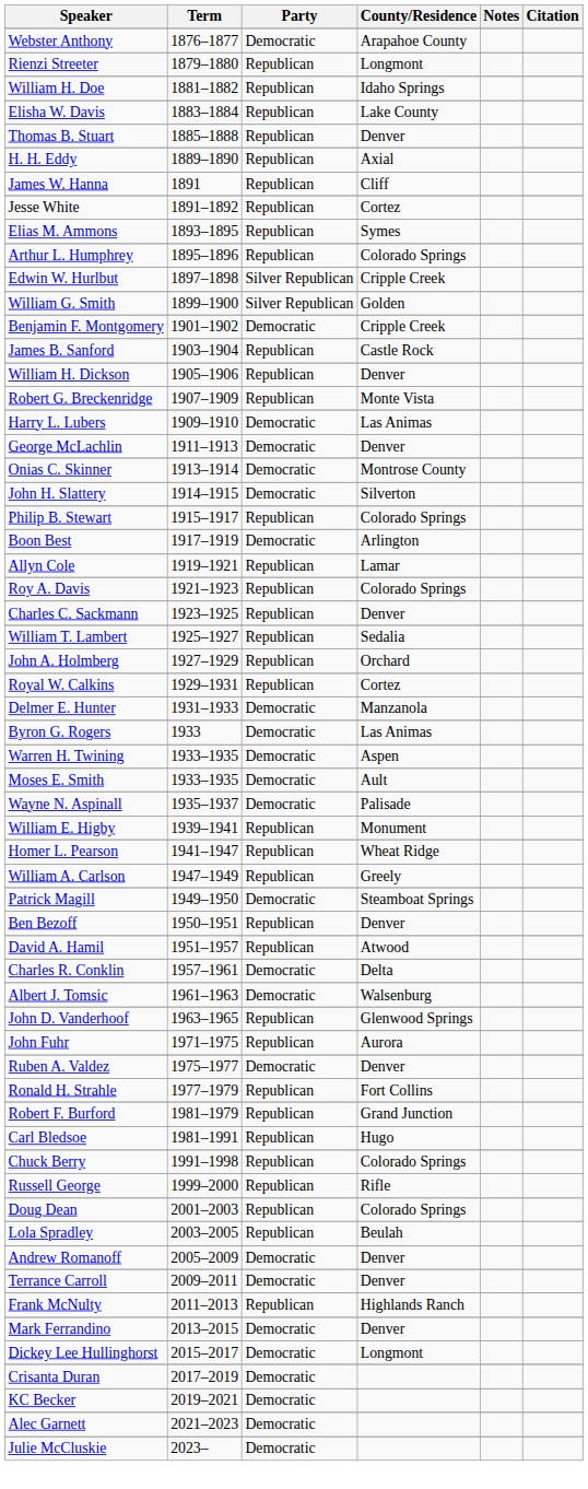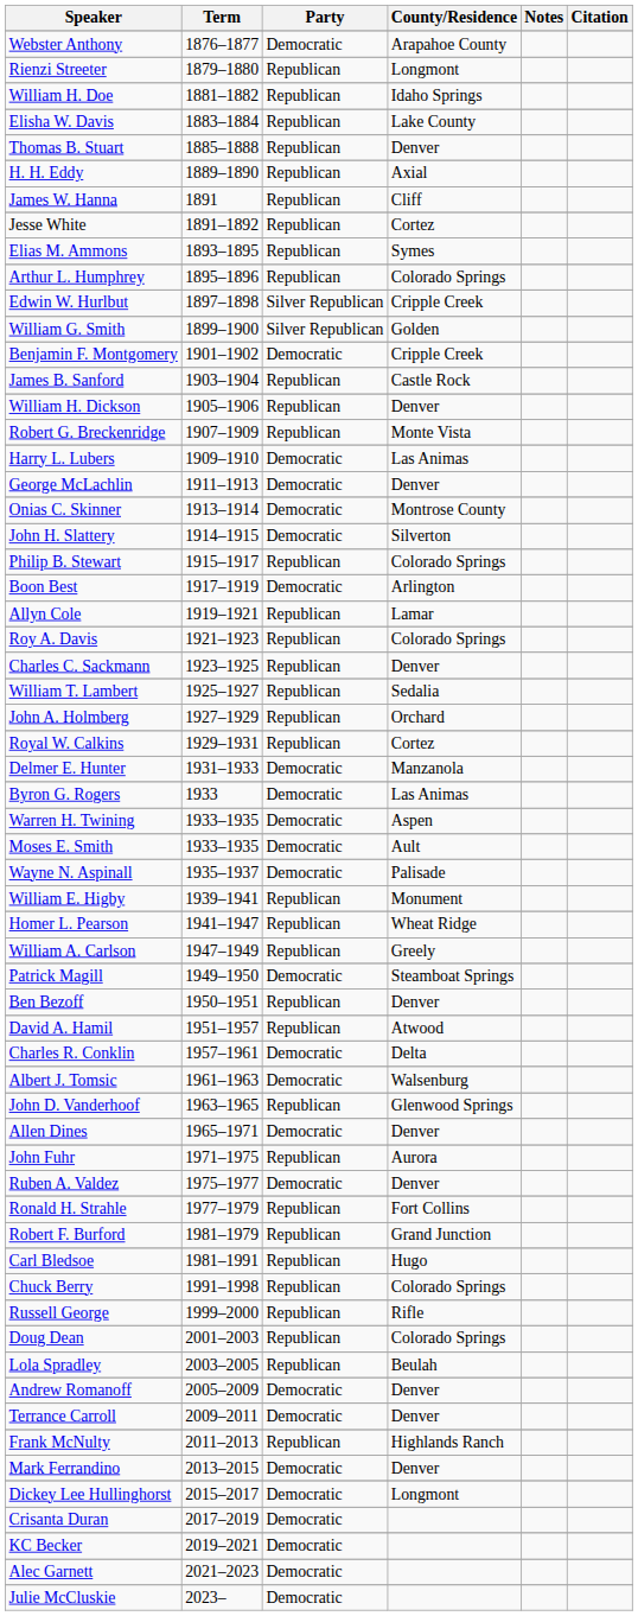+ row: Allen Dines | 1965–1971 | Democratic | Denver
